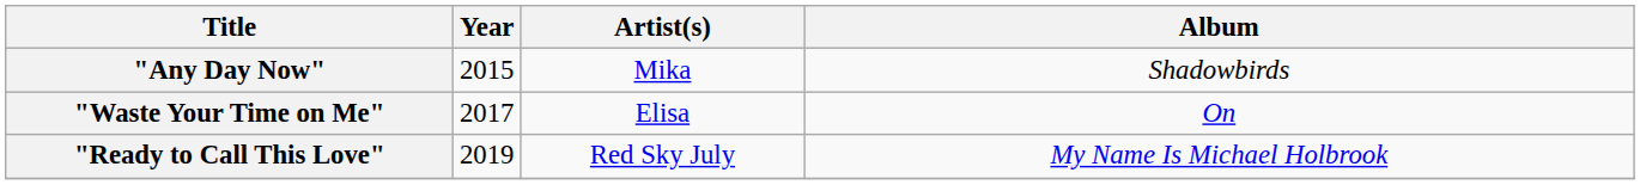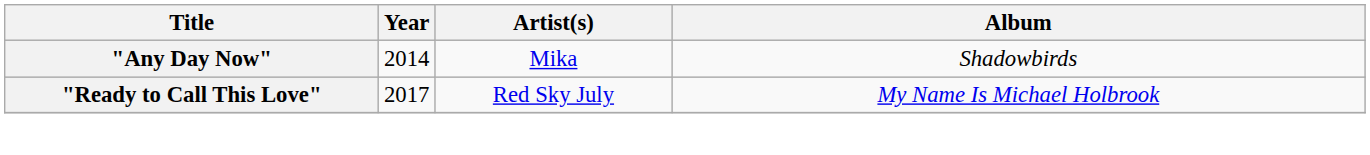"Any Day Now" | Year: 2015 -> 2014
- row: "Waste Your Time on Me" | 2017 | Elisa | On
"Ready to Call This Love" | Year: 2019 -> 2017
